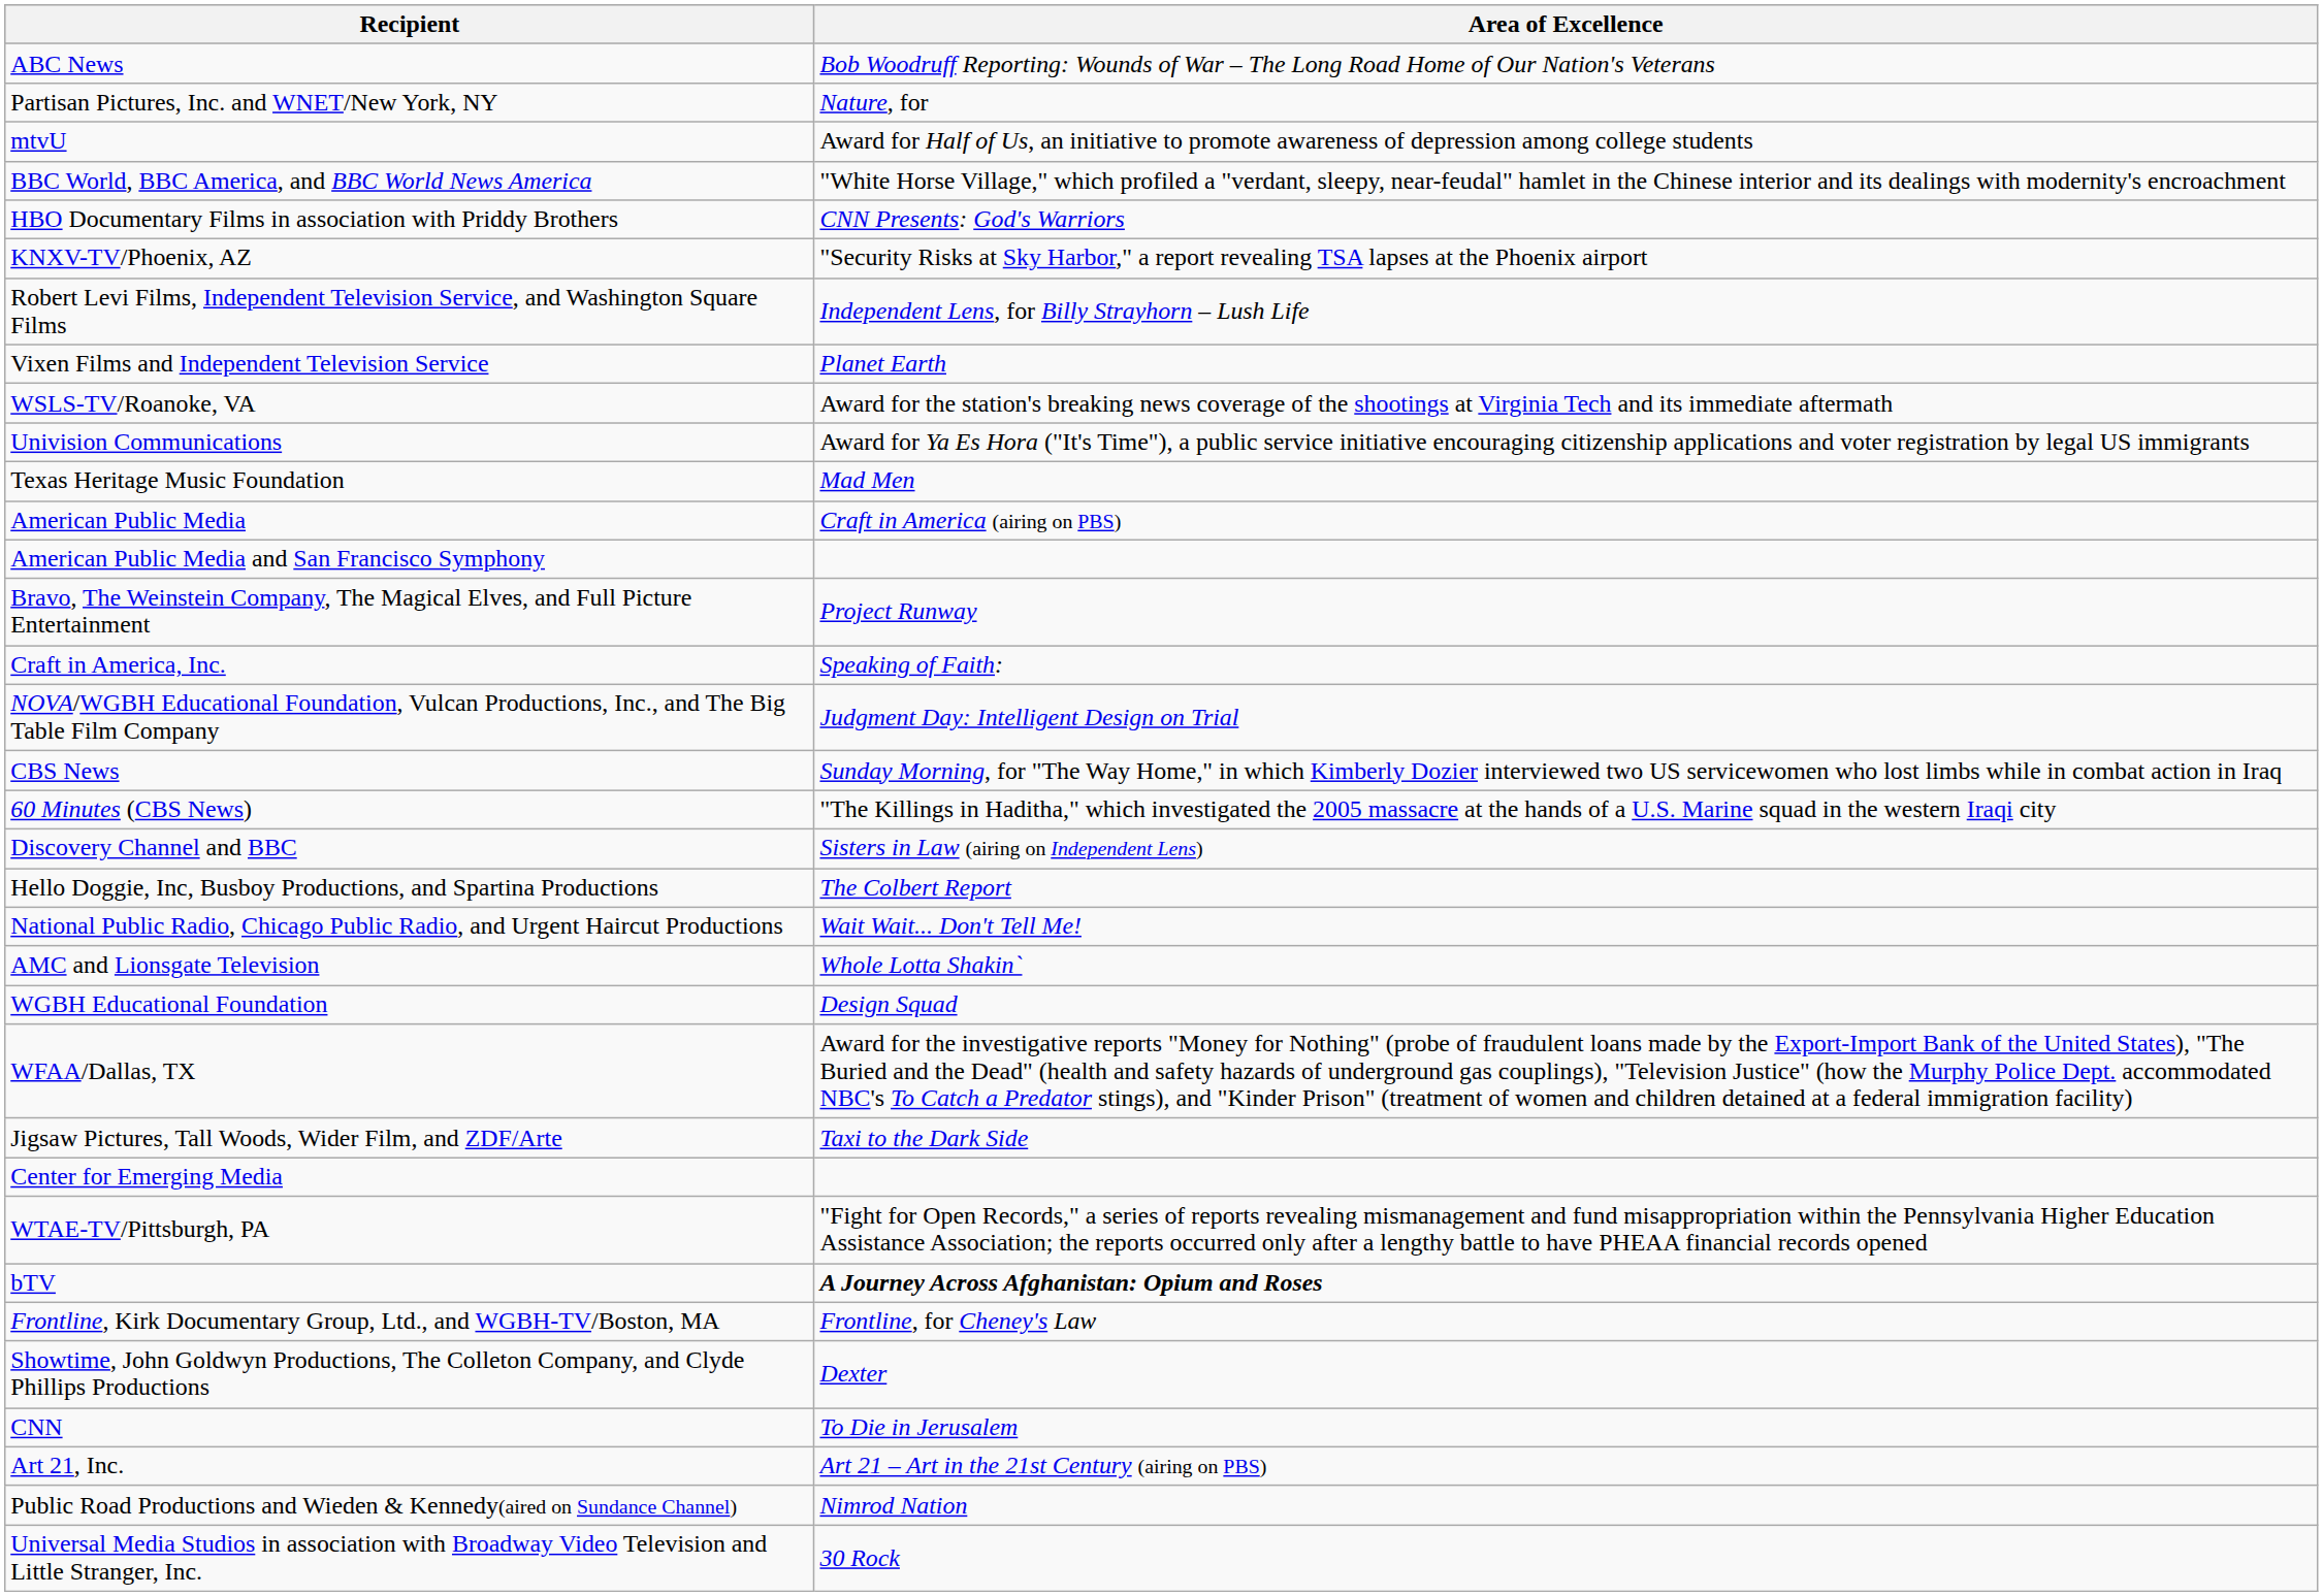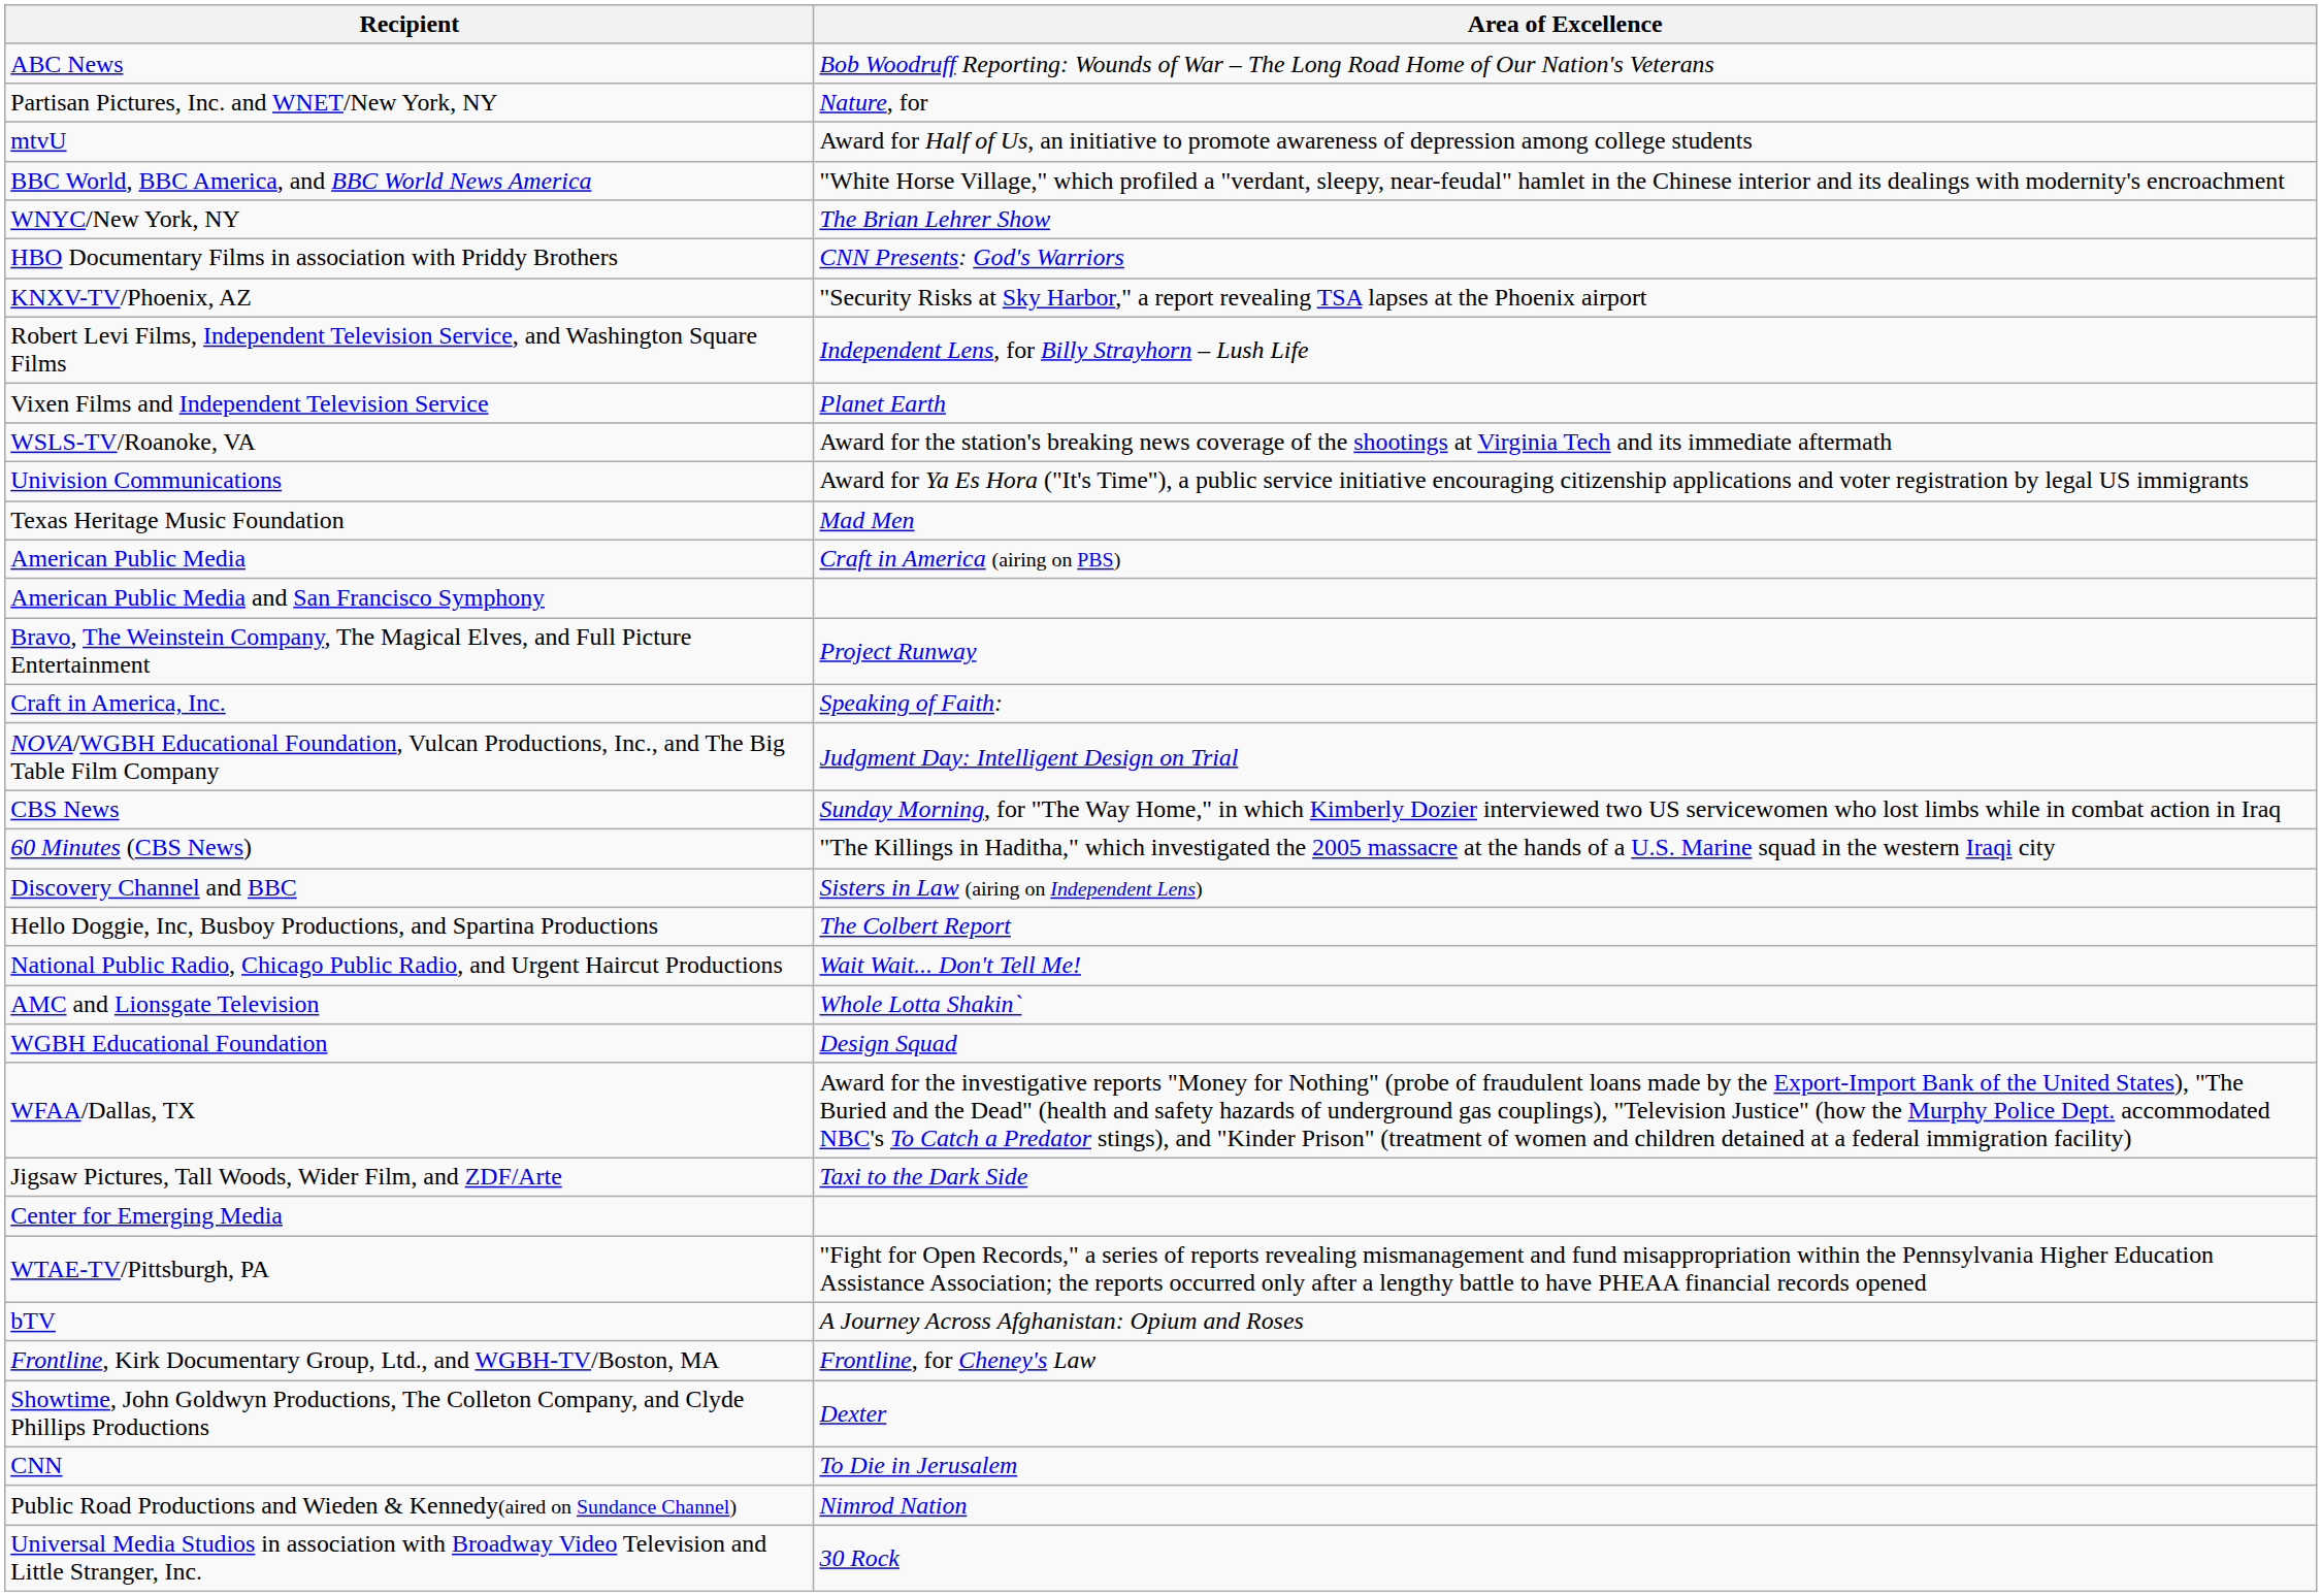+ row: WNYC/New York, NY | The Brian Lehrer Show
bTV | Area of Excellence: bold -> normal
- row: Art 21, Inc. | Art 21 – Art in the 21st Century (airing on PBS)
